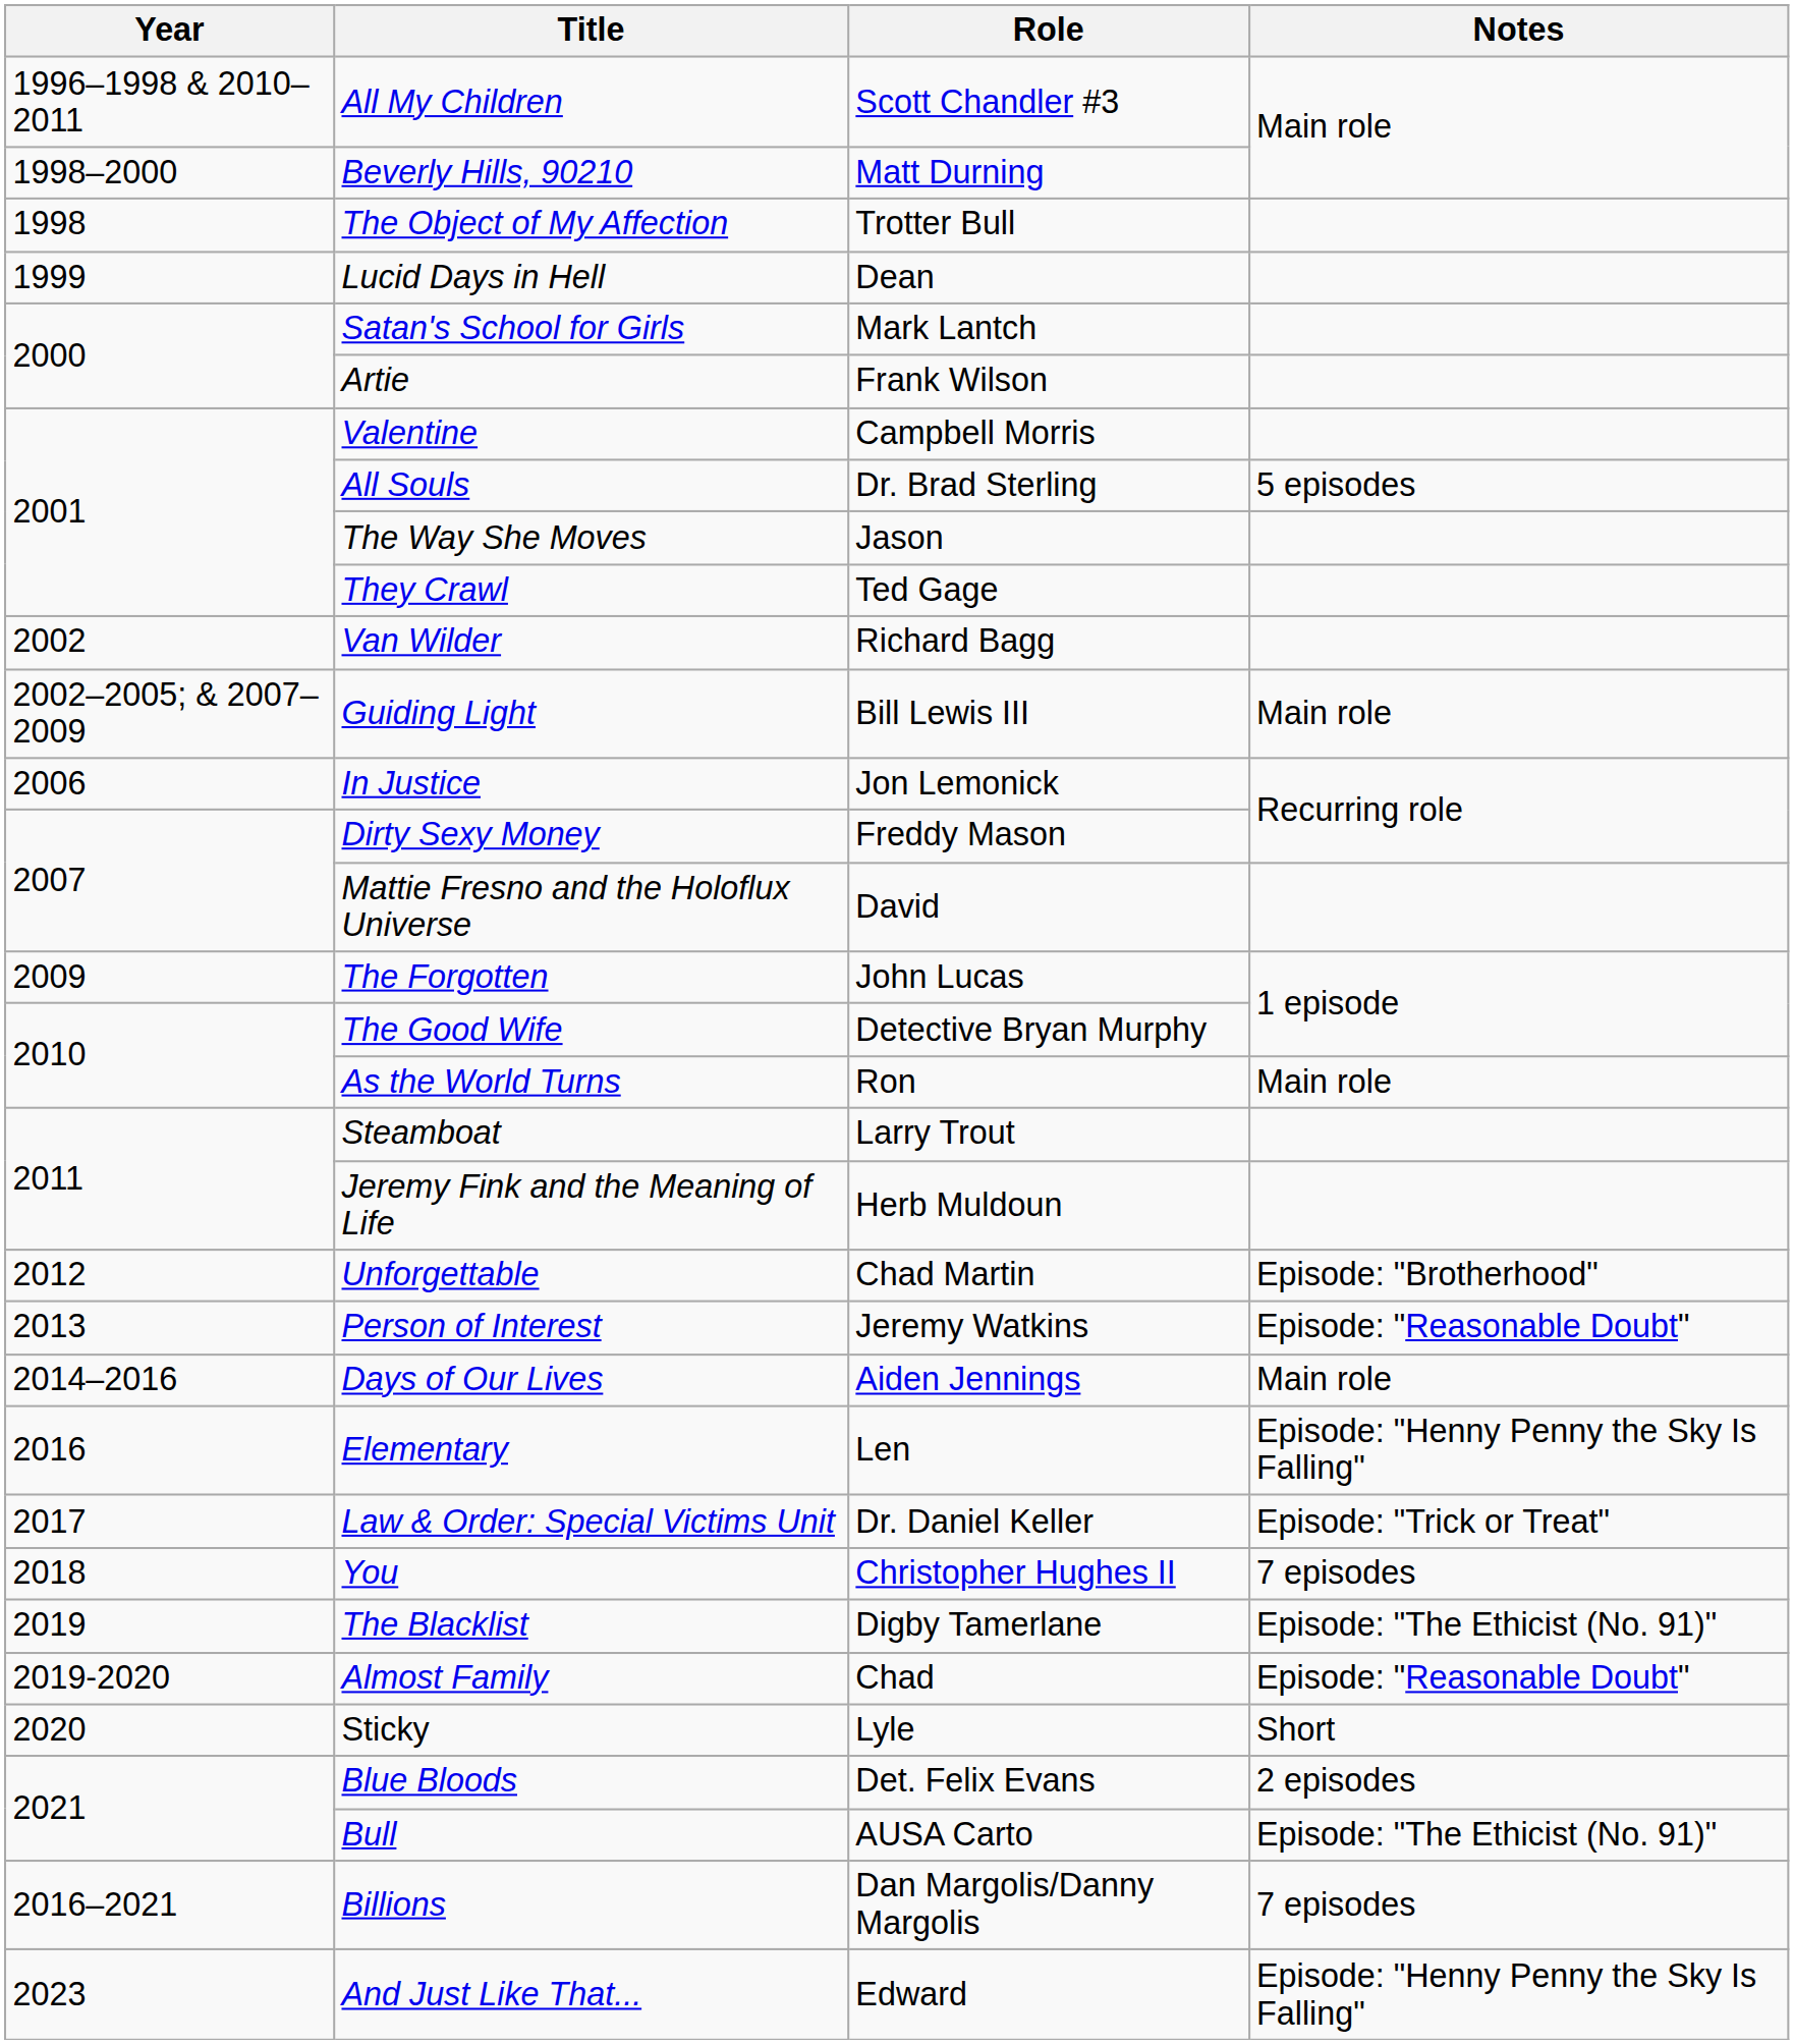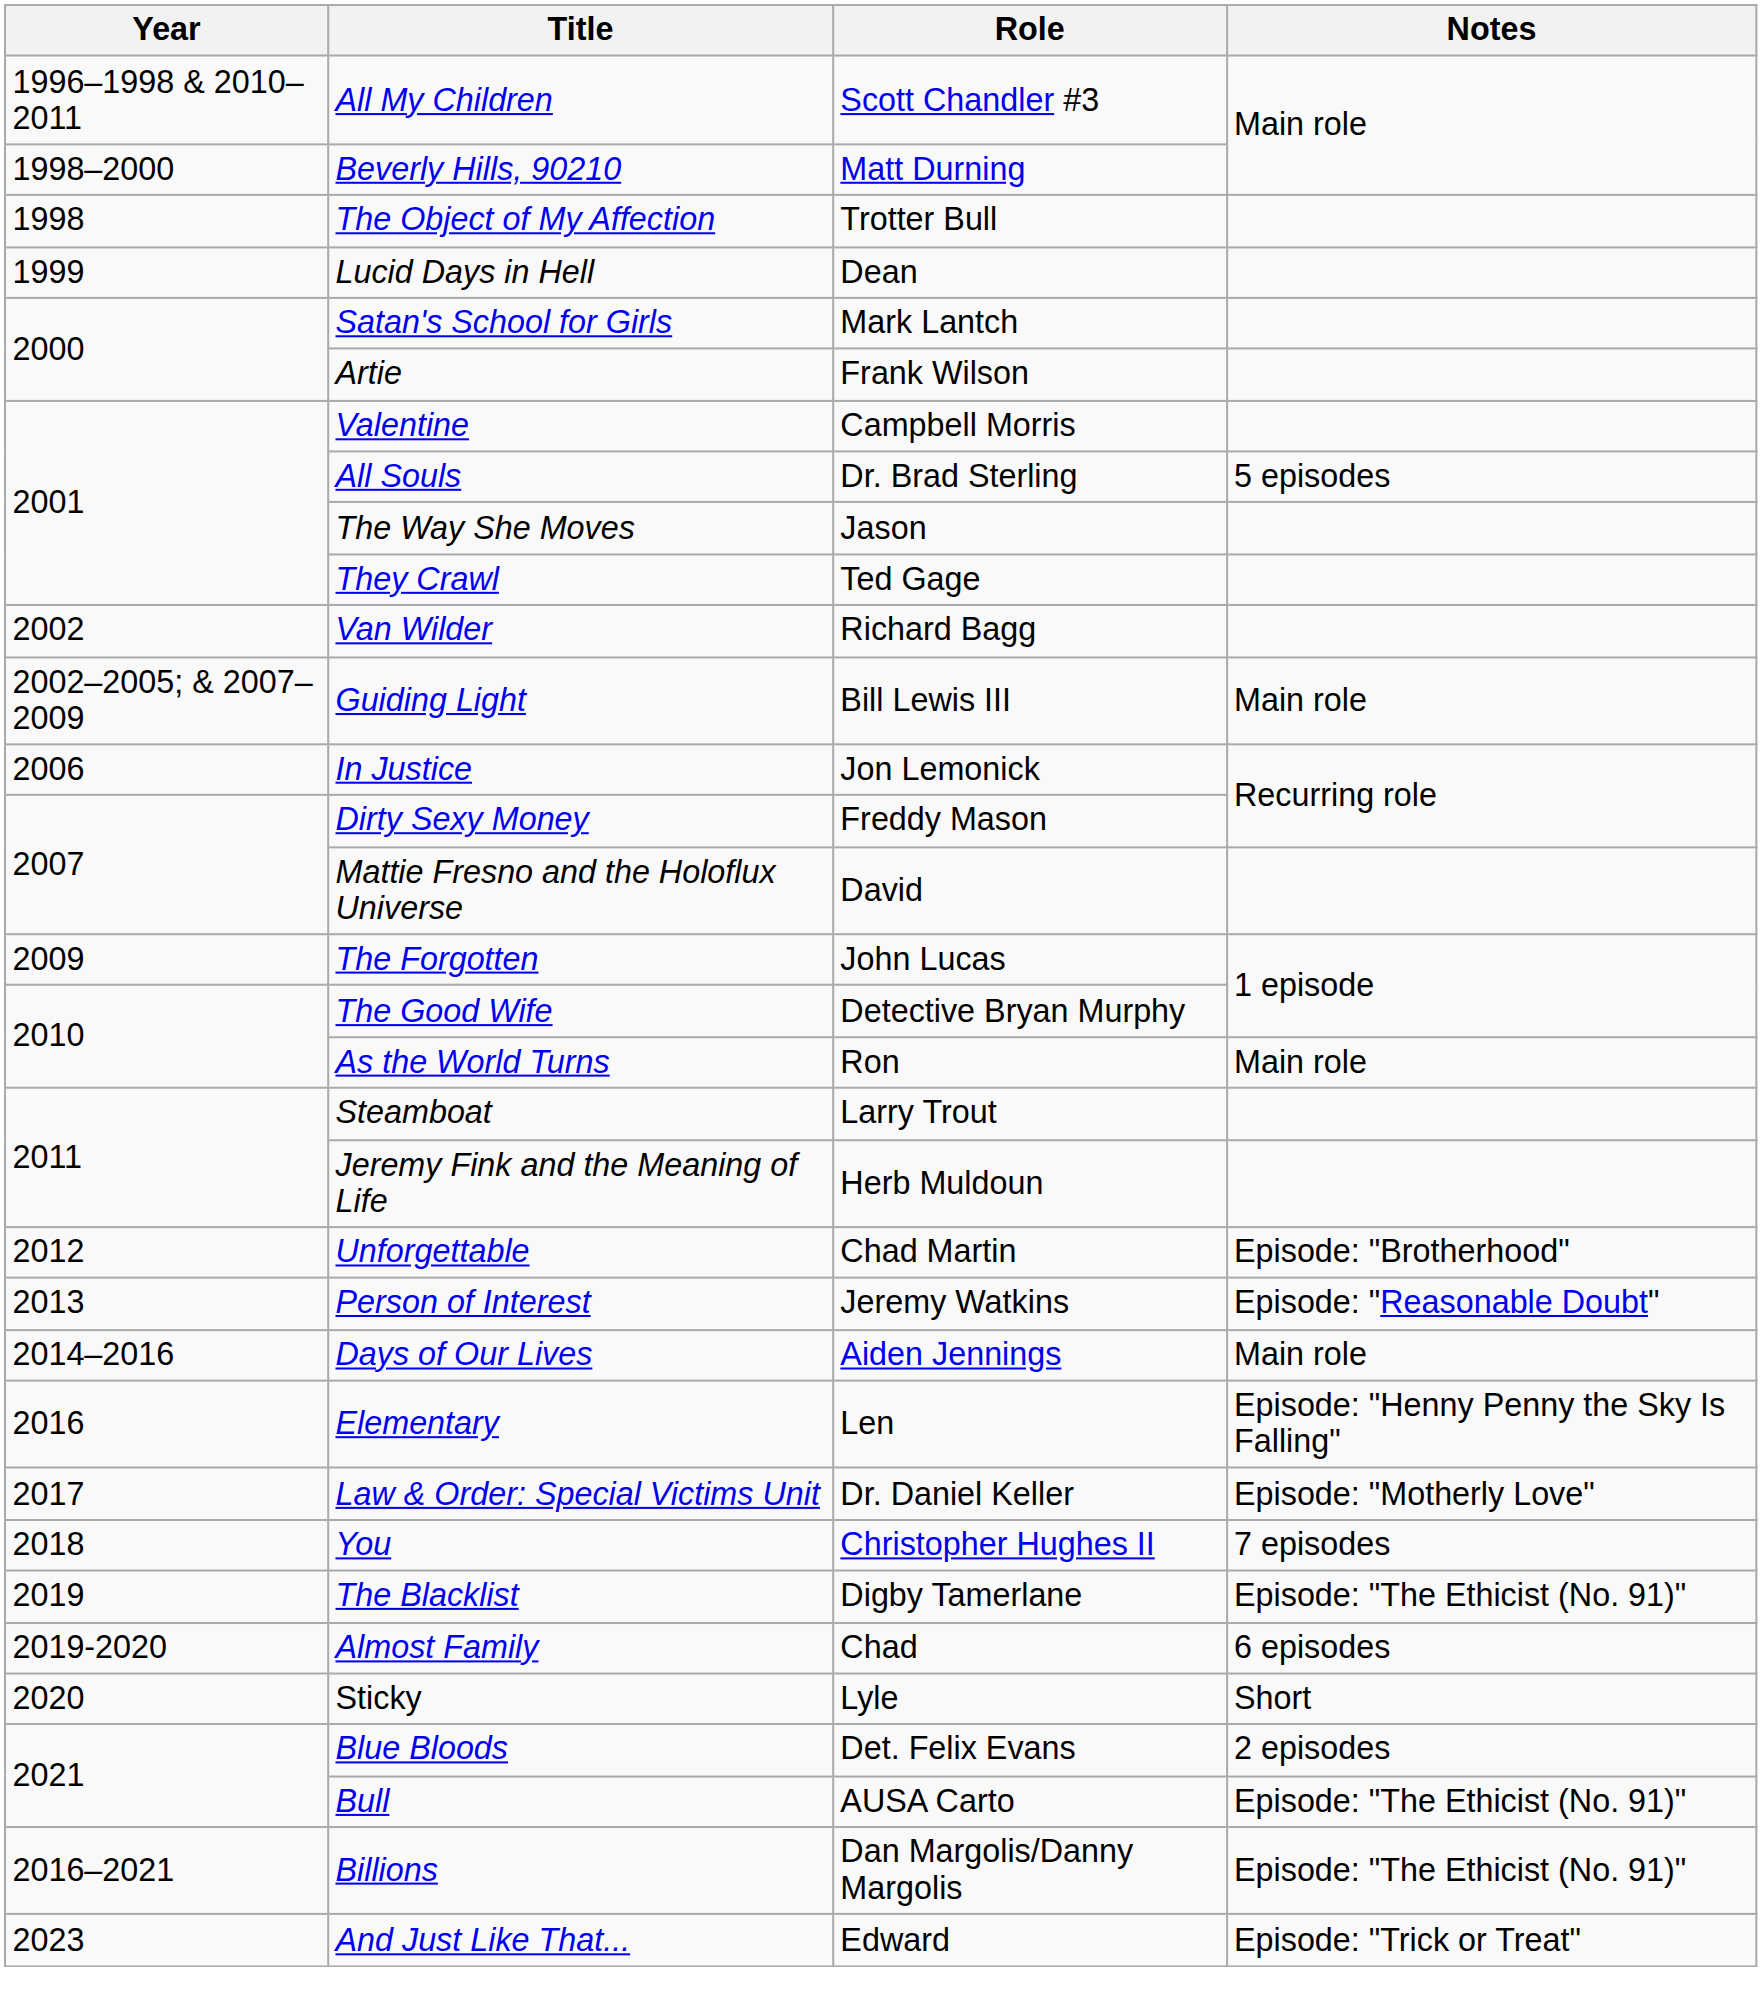Law & Order: Special Victims Unit | Notes: Episode: "Trick or Treat" -> Episode: "Motherly Love"
Almost Family | Notes: Episode: "Reasonable Doubt" -> 6 episodes
Billions | Notes: 7 episodes -> Episode: "The Ethicist (No. 91)"
And Just Like That... | Notes: Episode: "Henny Penny the Sky Is Falling" -> Episode: "Trick or Treat"
